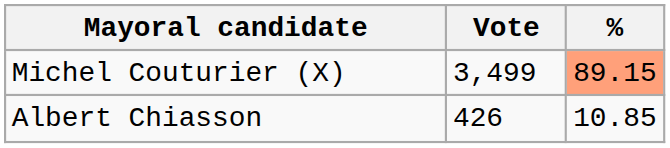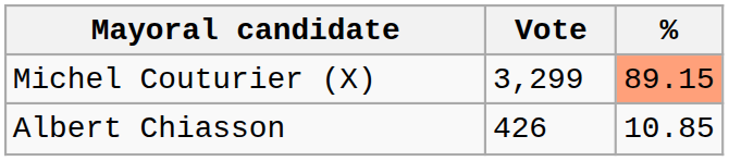Michel Couturier (X) | Vote: 3,499 -> 3,299
